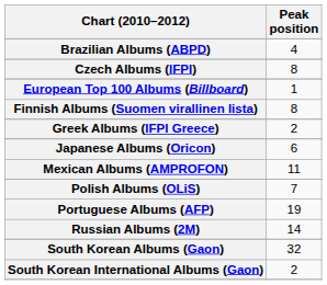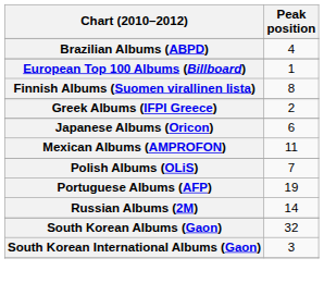- row: Czech Albums (IFPI) | 8
South Korean International Albums (Gaon) | Peak position: 2 -> 3
